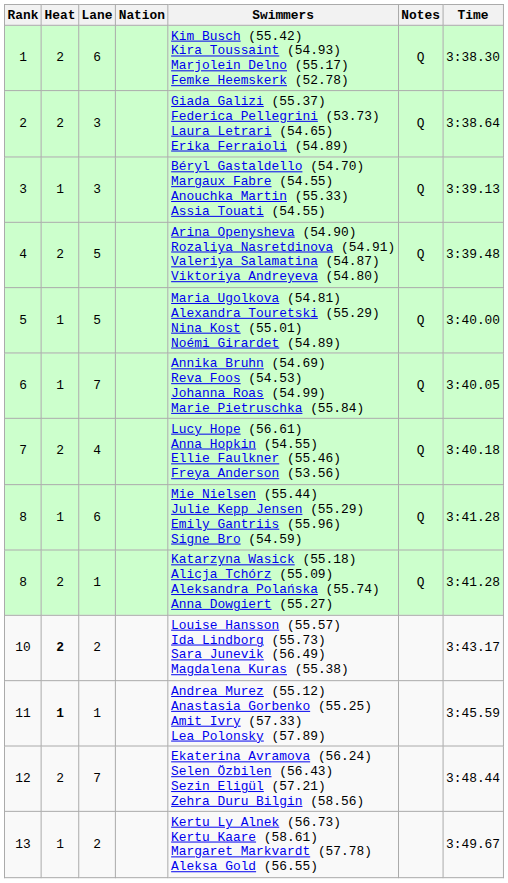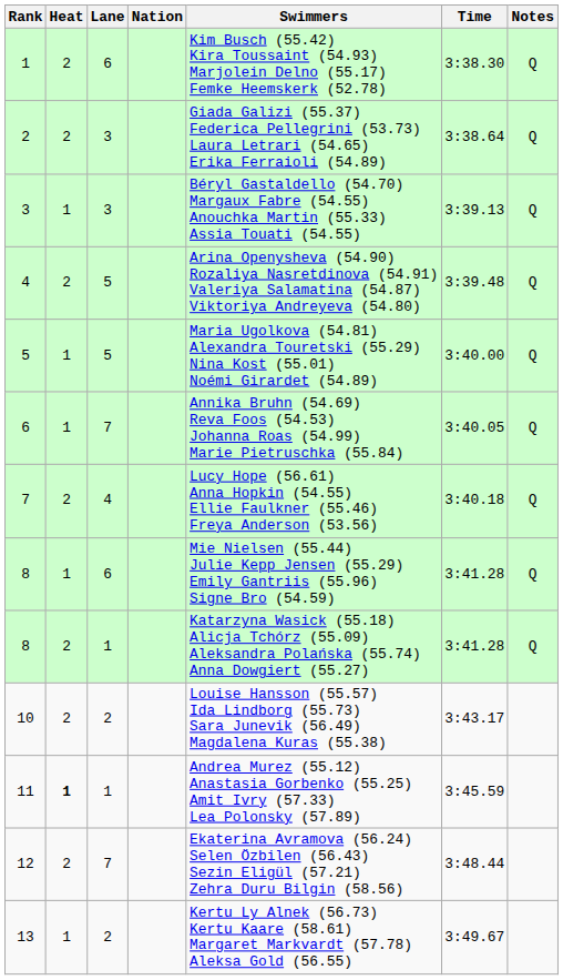columns swapped: Time <-> Notes
10 | Heat: bold -> normal
